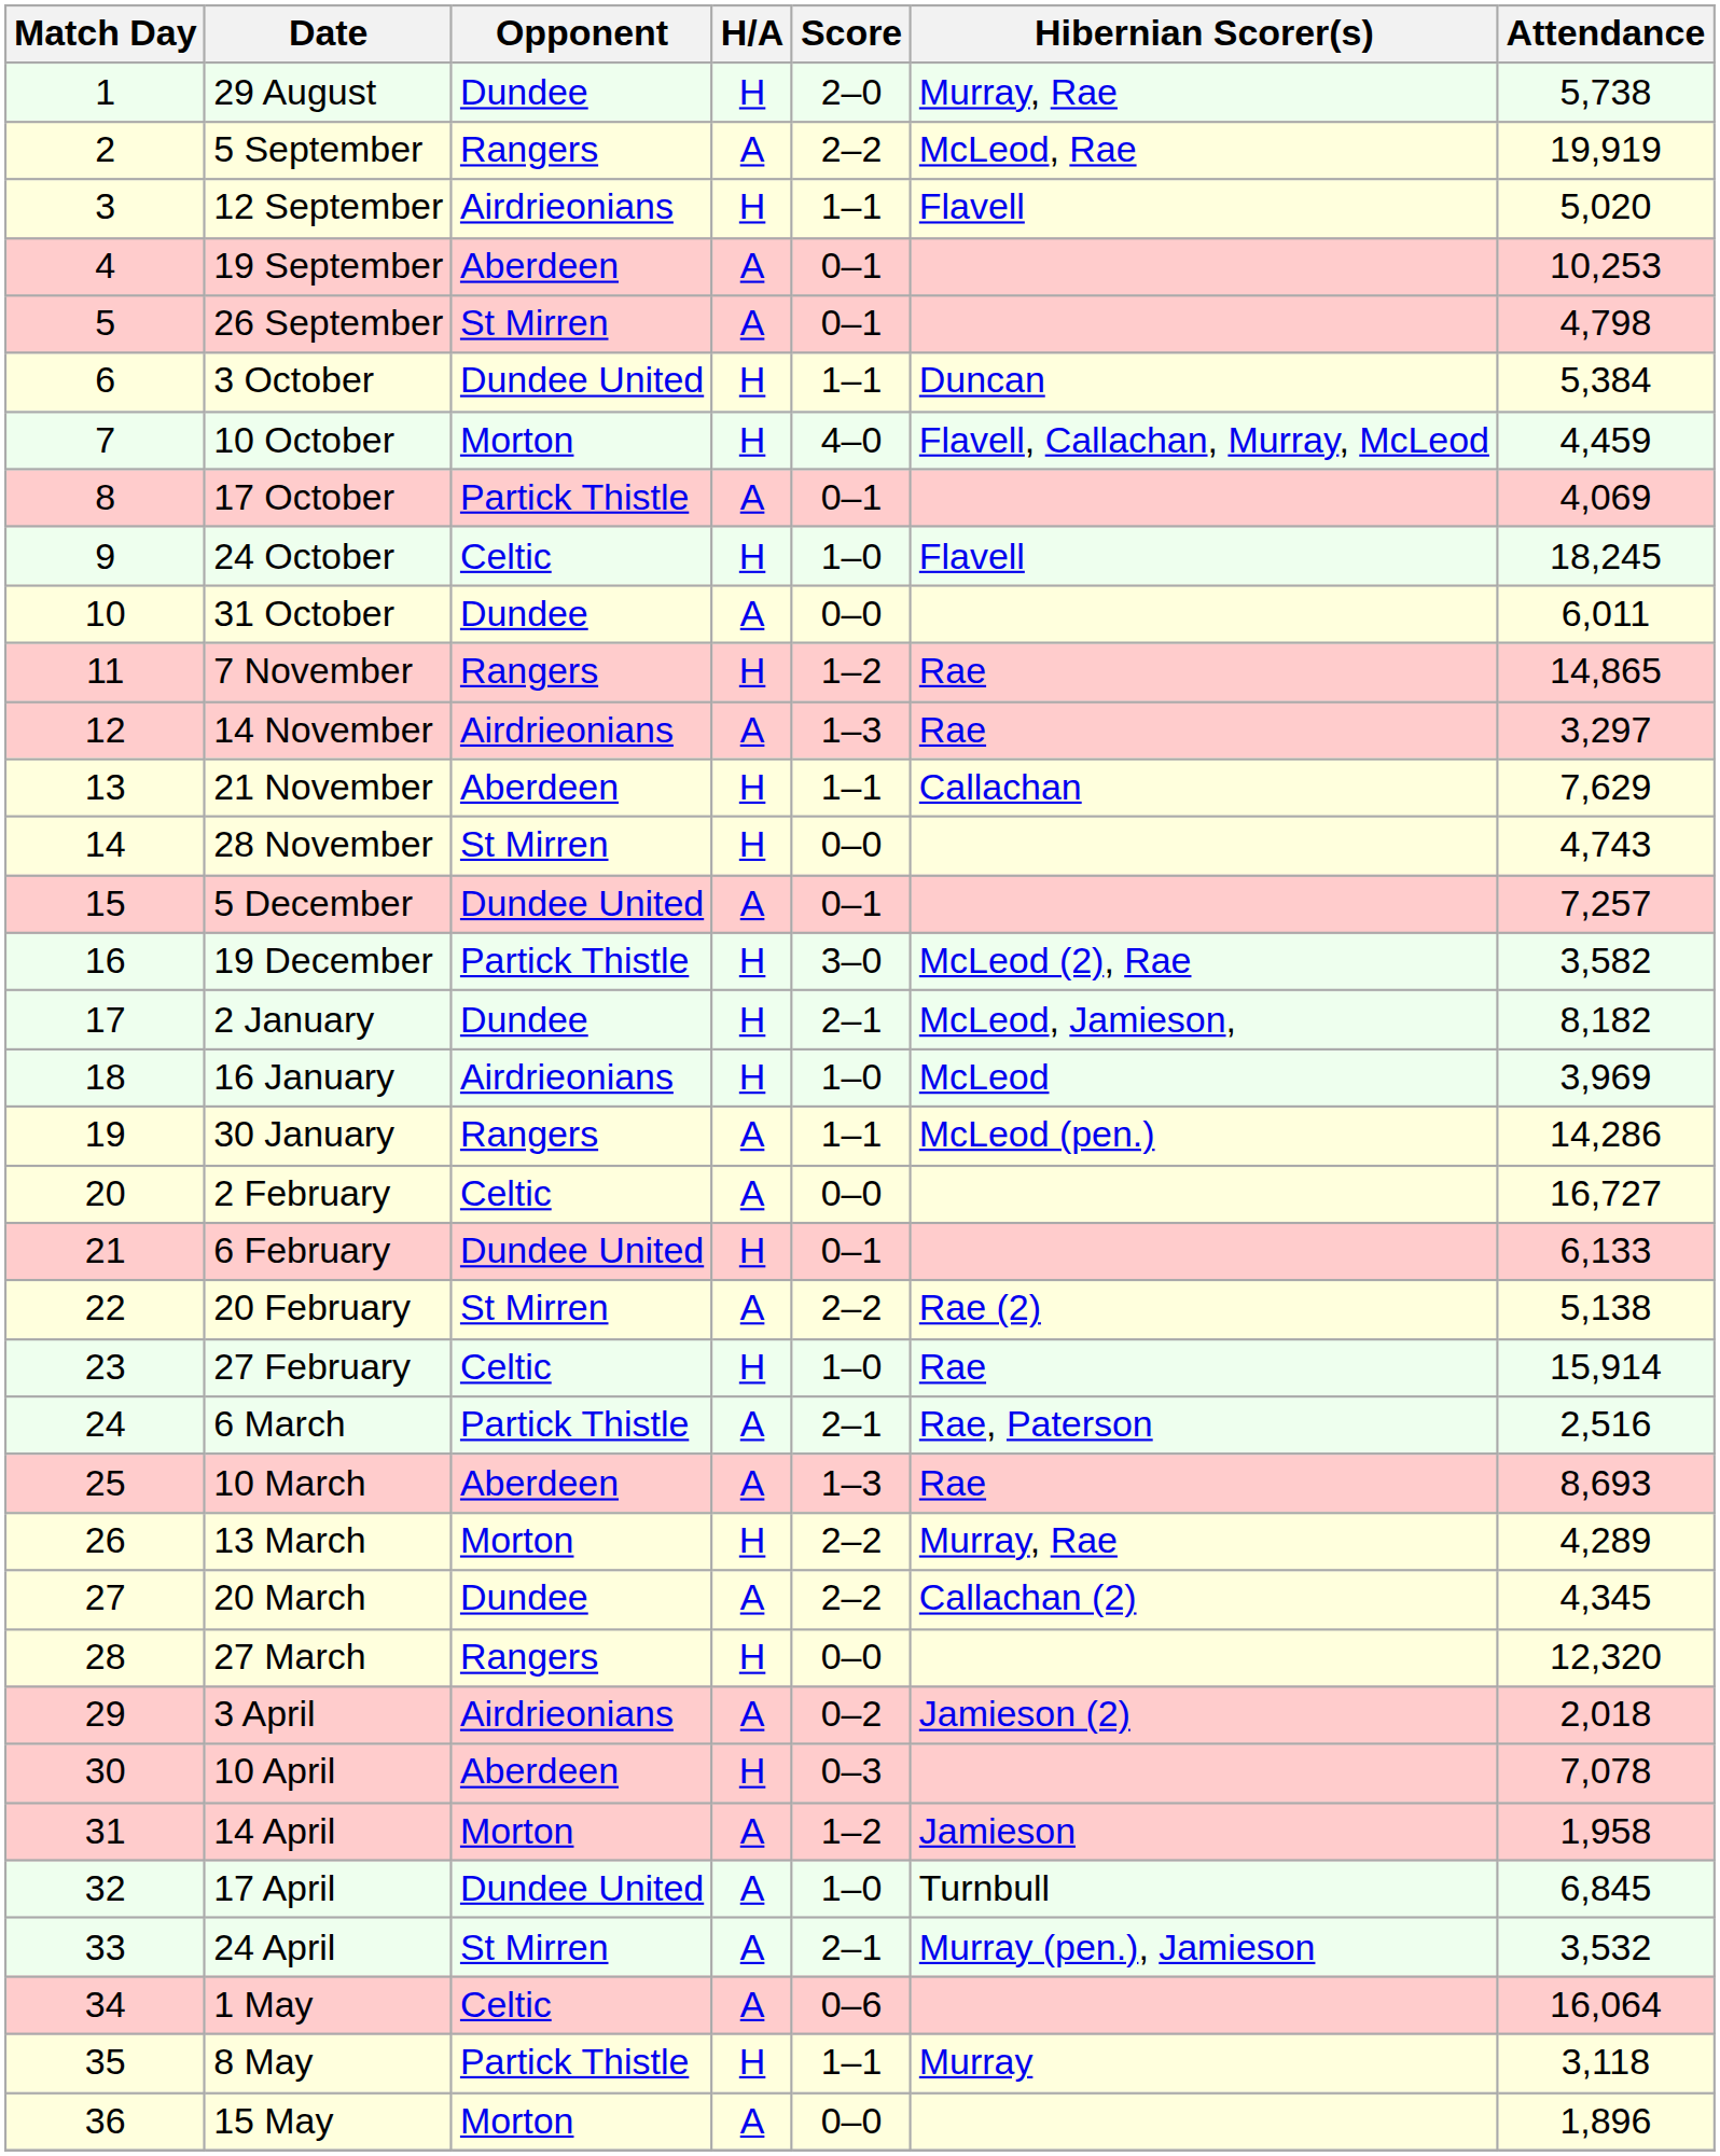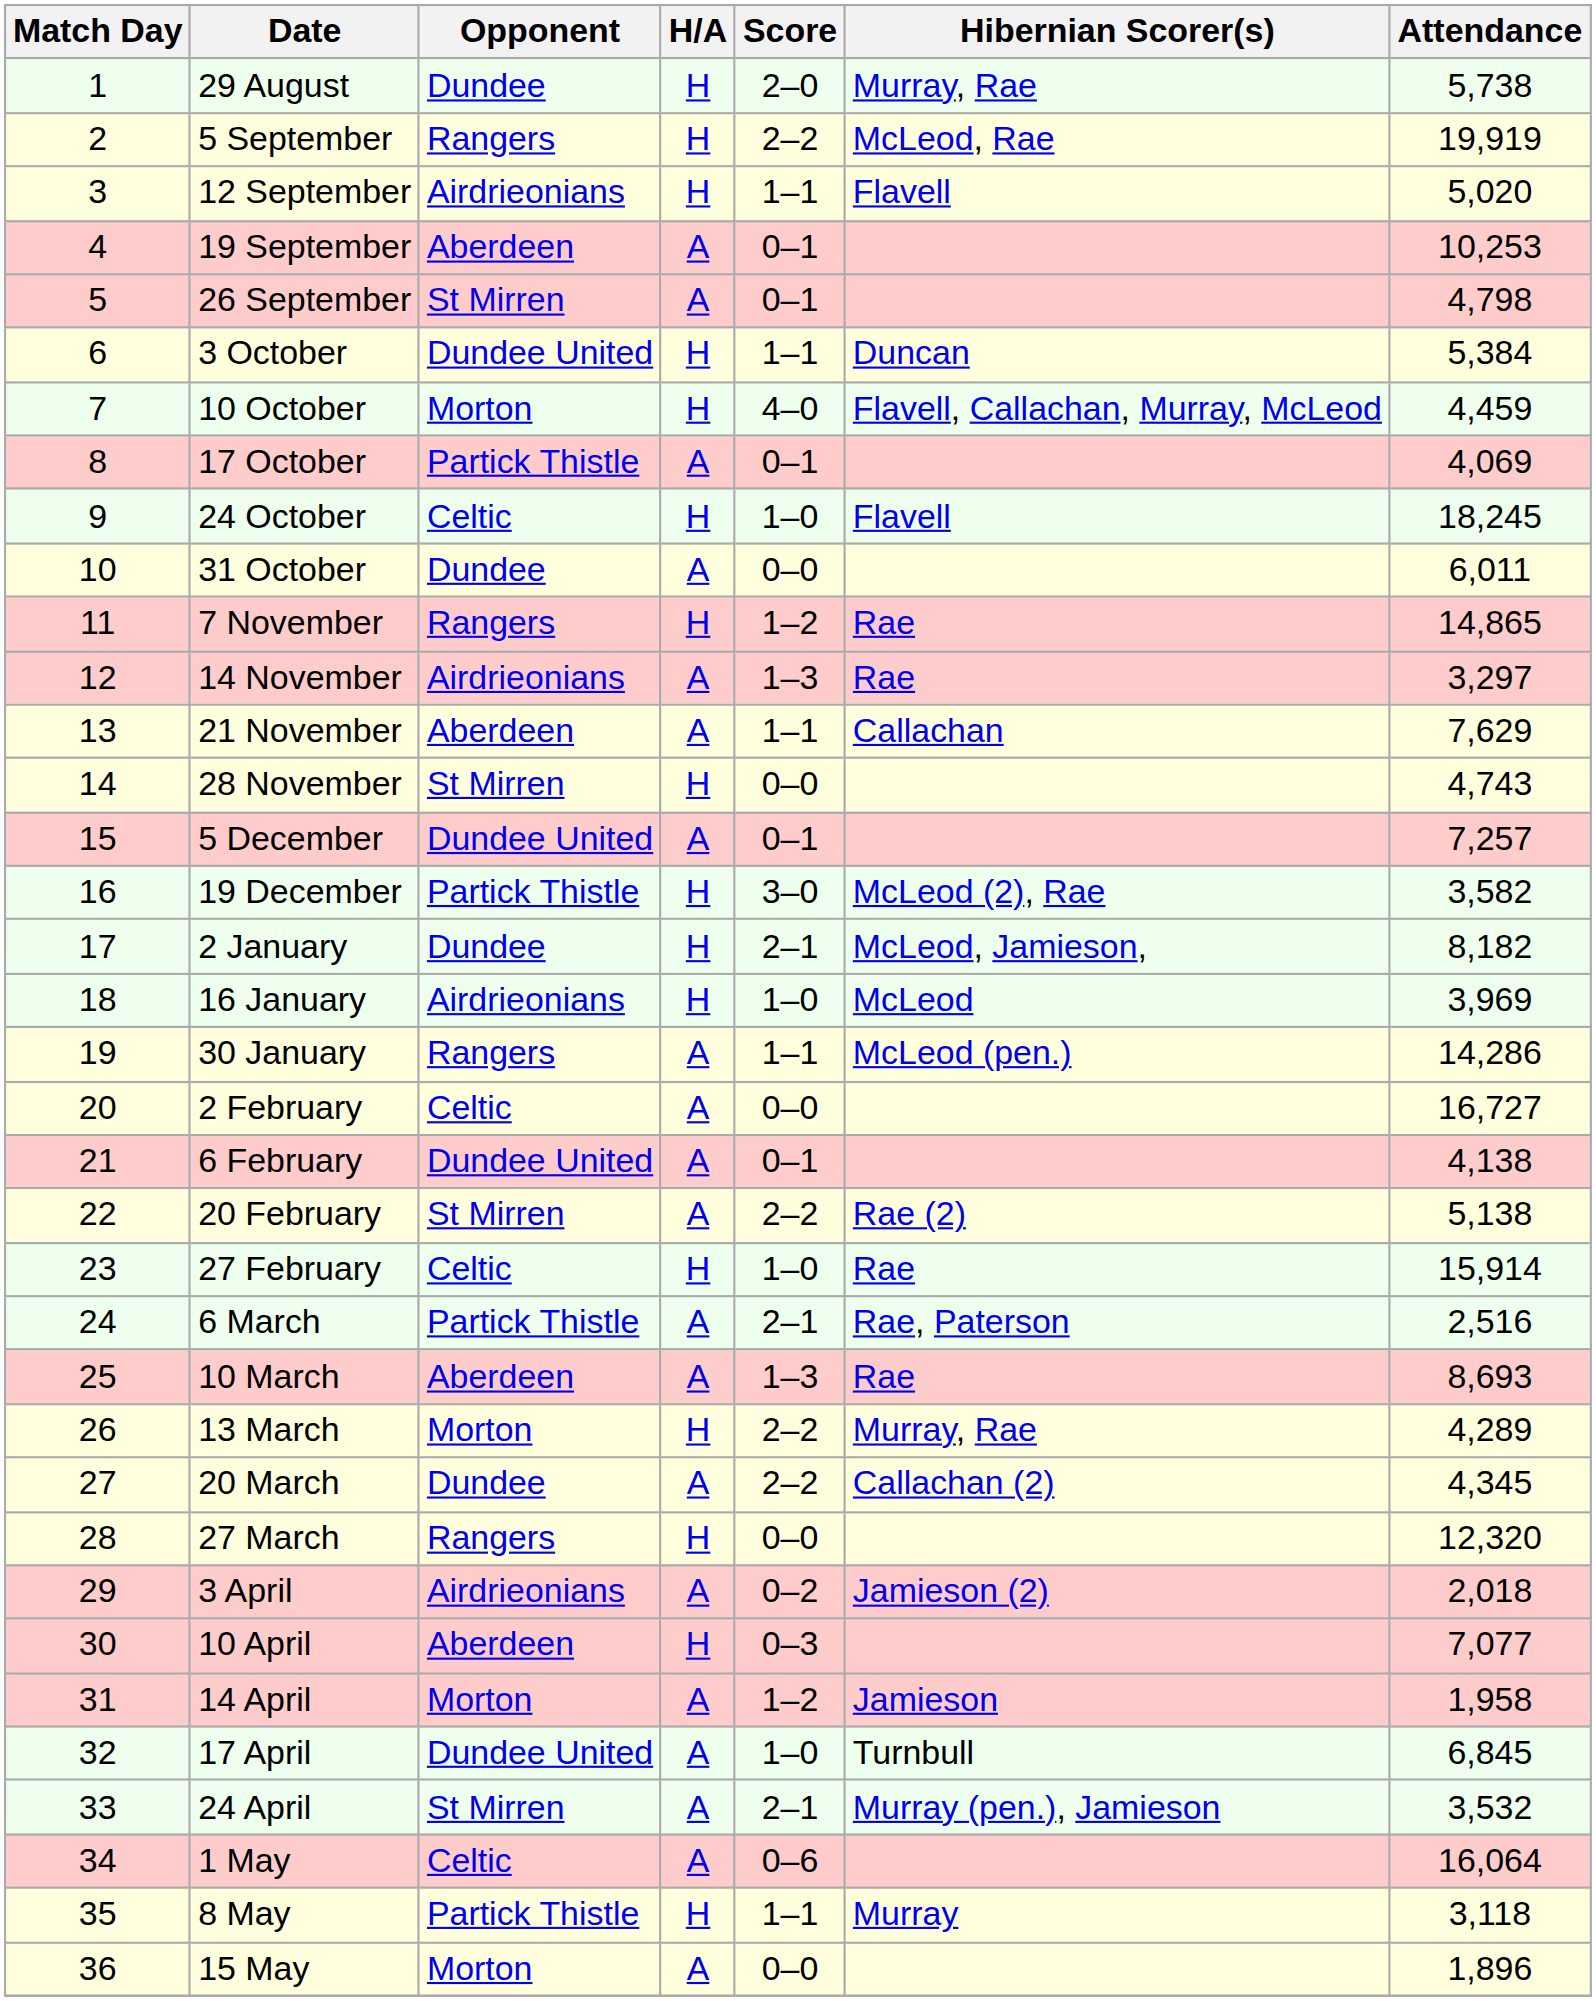5 September | H/A: A -> H
21 November | H/A: H -> A
6 February | H/A: H -> A
6 February | Attendance: 6,133 -> 4,138
10 April | Attendance: 7,078 -> 7,077
